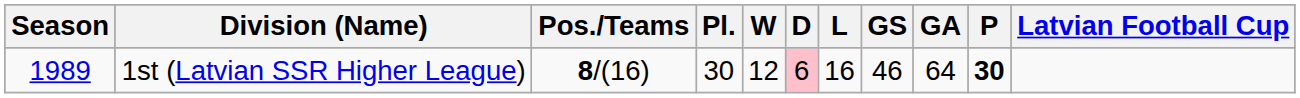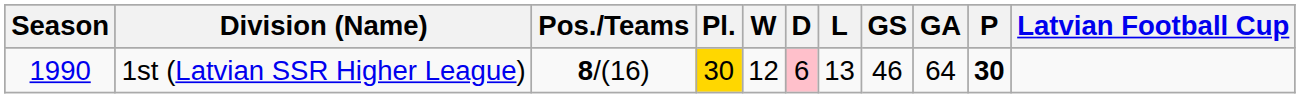1st (Latvian SSR Higher League) | Season: 1989 -> 1990
1st (Latvian SSR Higher League) | Pl.: no background -> gold background
1st (Latvian SSR Higher League) | L: 16 -> 13
